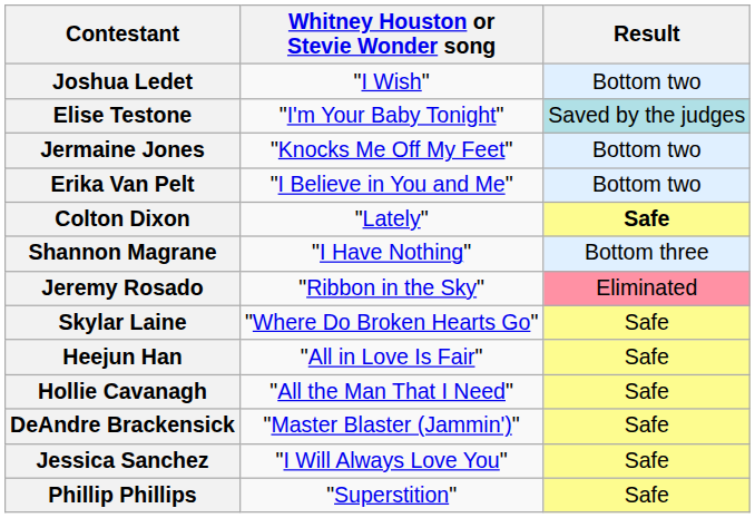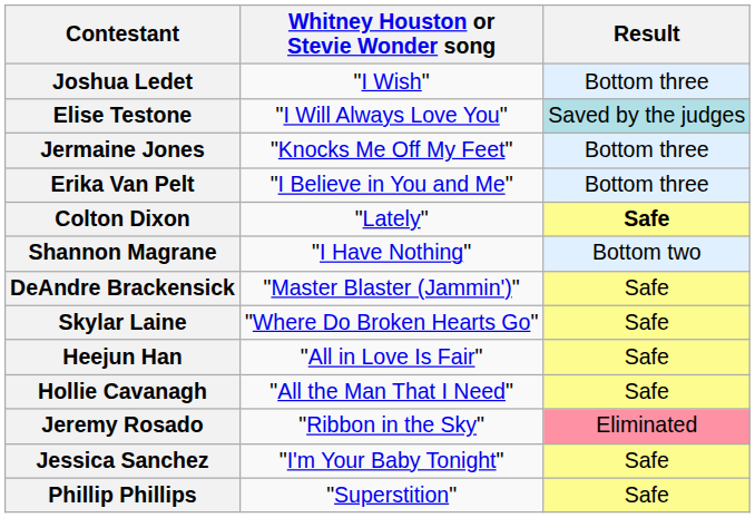Joshua Ledet | Result: Bottom two -> Bottom three
Elise Testone | Whitney Houston or Stevie Wonder song: "I'm Your Baby Tonight" -> "I Will Always Love You"
Jermaine Jones | Result: Bottom two -> Bottom three
Erika Van Pelt | Result: Bottom two -> Bottom three
Shannon Magrane | Result: Bottom three -> Bottom two
rows swapped: DeAndre Brackensick <-> Jeremy Rosado
Jessica Sanchez | Whitney Houston or Stevie Wonder song: "I Will Always Love You" -> "I'm Your Baby Tonight"
